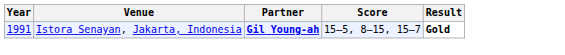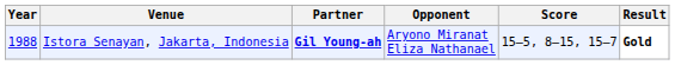+ column: Opponent | Aryono Miranat Eliza Nathanael
Istora Senayan, Jakarta, Indonesia | Year: 1991 -> 1988
